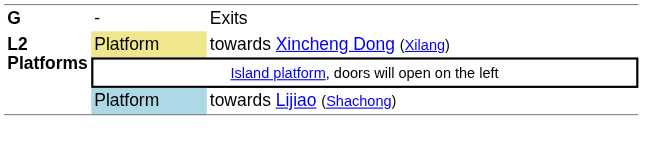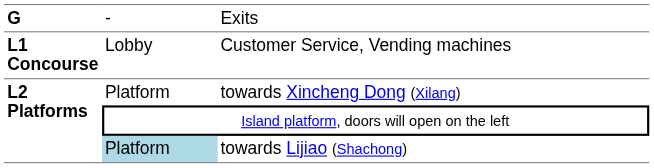+ row: L1 Concourse | Lobby | Customer Service, Vending machines
towards Xincheng Dong (Xilang) | column 2: khaki background -> no background
